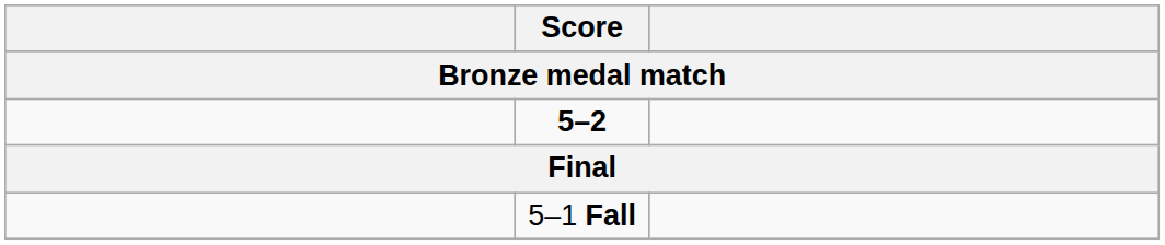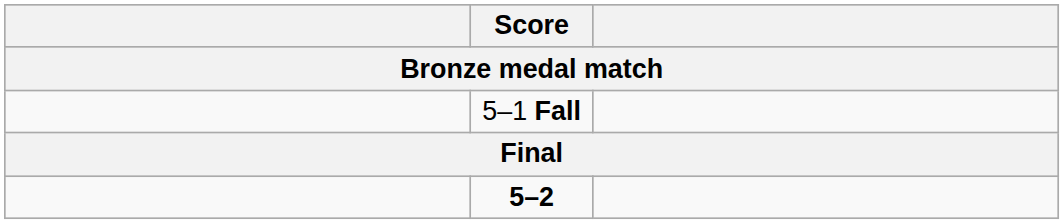rows swapped: 5–2 <-> 5–1 Fall
